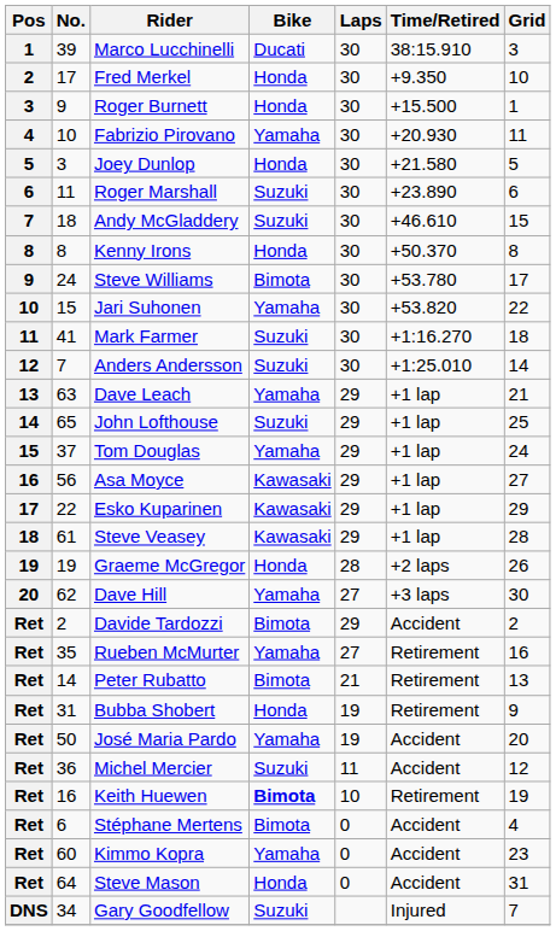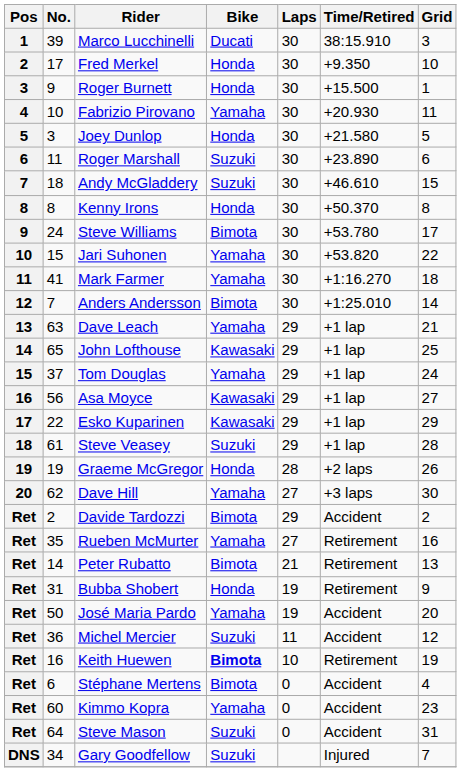Mark Farmer | Bike: Suzuki -> Yamaha
Anders Andersson | Bike: Suzuki -> Bimota
John Lofthouse | Bike: Suzuki -> Kawasaki
Steve Veasey | Bike: Kawasaki -> Suzuki
Steve Mason | Bike: Honda -> Suzuki
